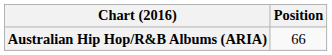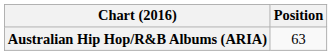Australian Hip Hop/R&B Albums (ARIA) | Position: 66 -> 63
